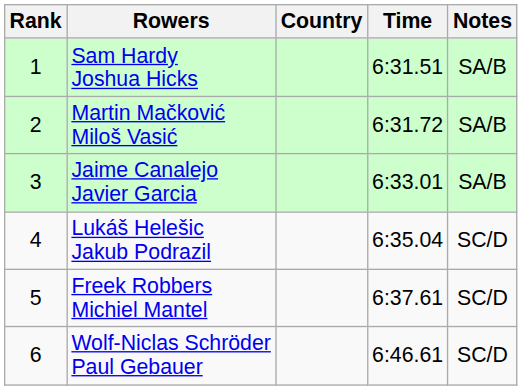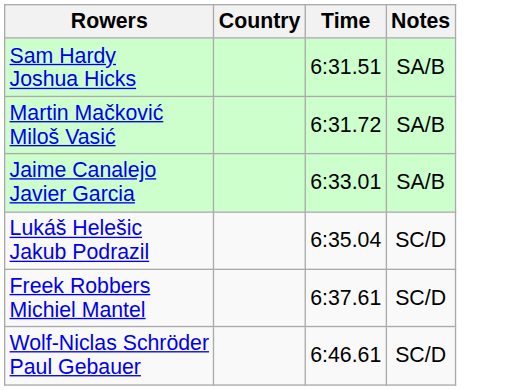- column: Rank | 1 | 2 | 3 | 4 | 5 | 6
